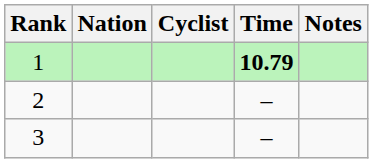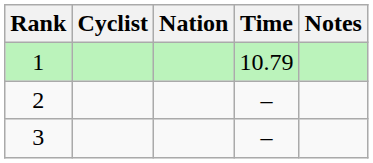columns swapped: Cyclist <-> Nation
1 | Time: bold -> normal
